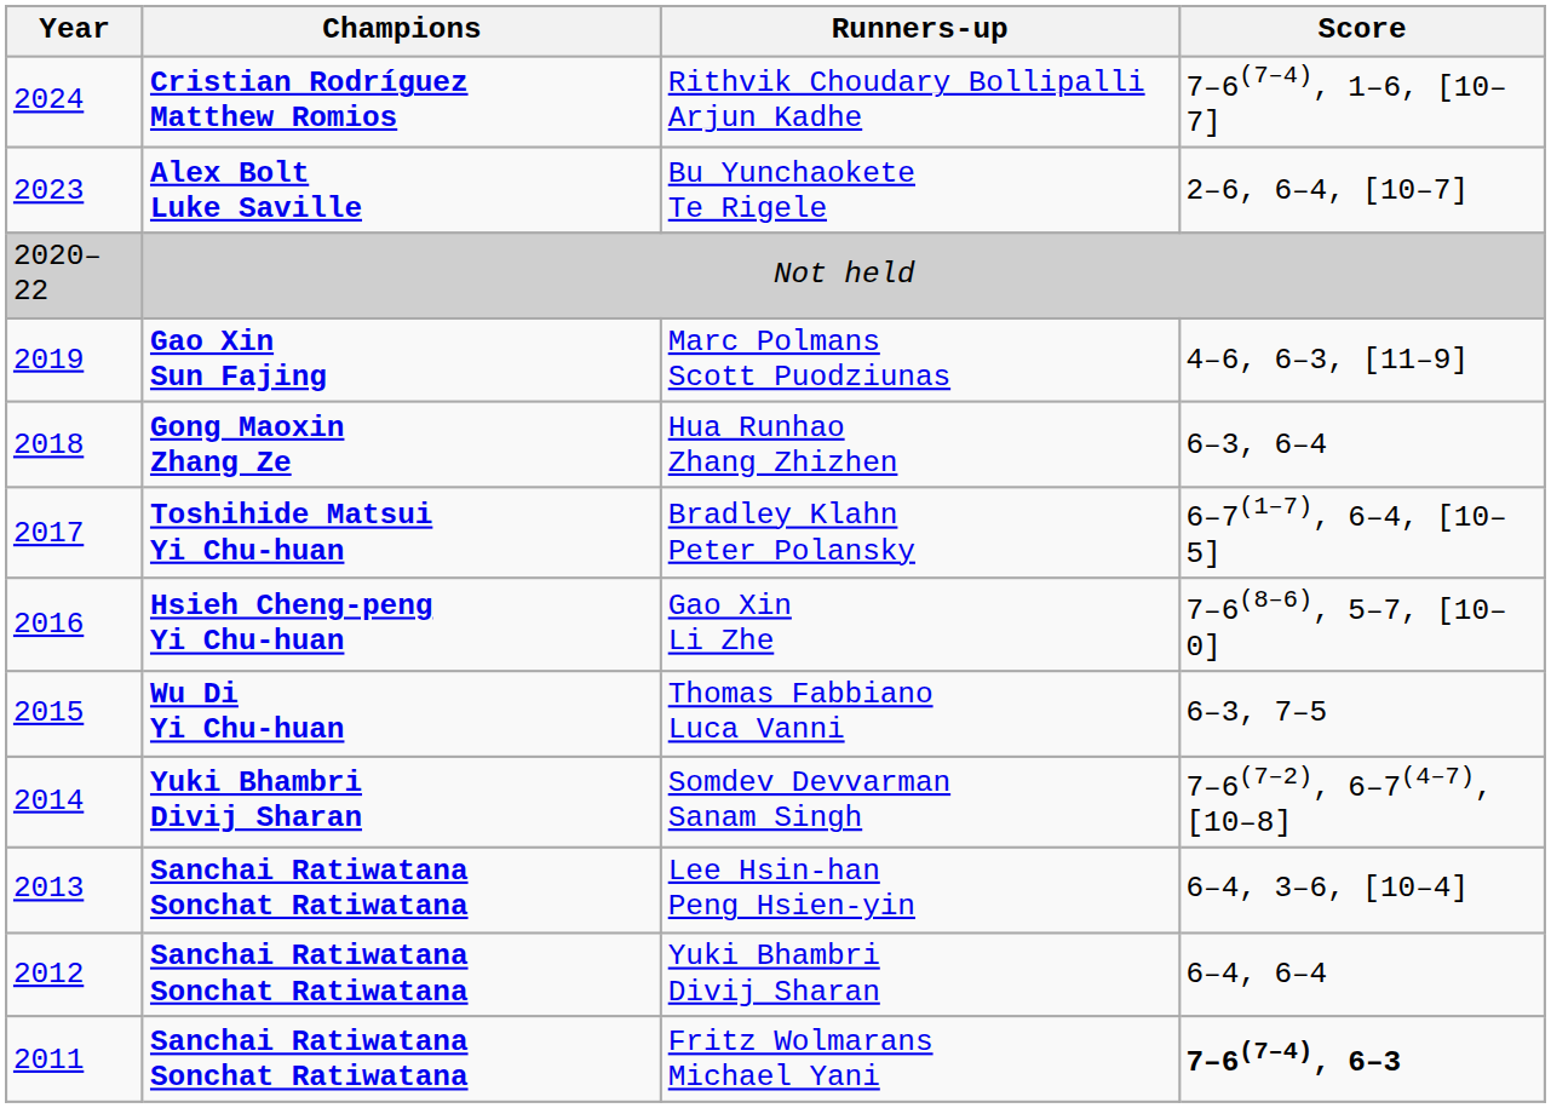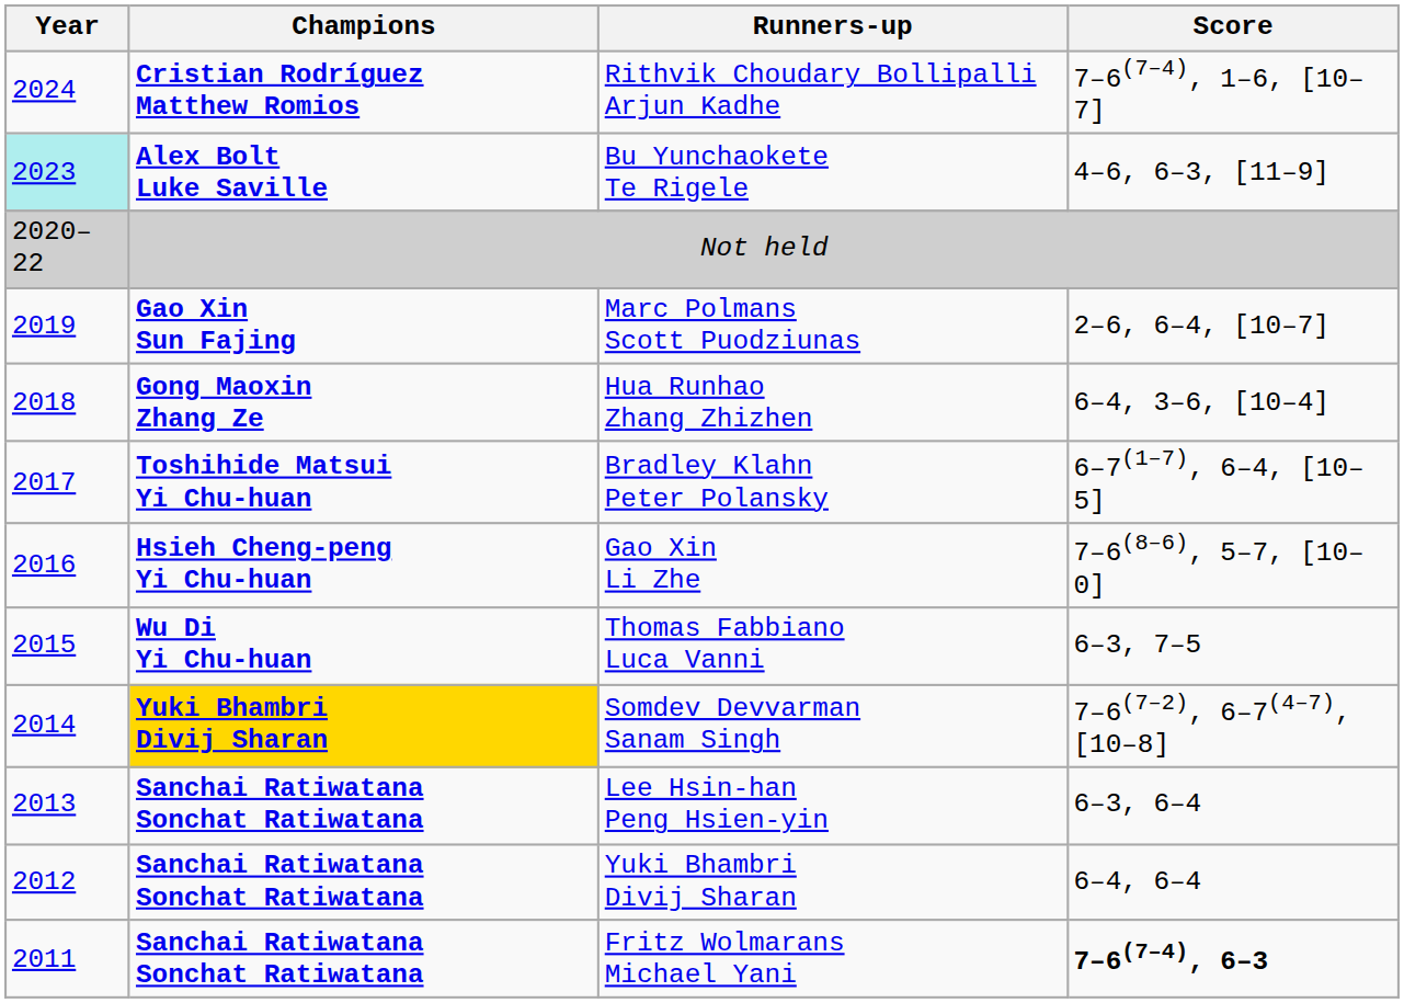Bu Yunchaokete Te Rigele | Year: no background -> paleturquoise background
Bu Yunchaokete Te Rigele | Score: 2–6, 6–4, [10–7] -> 4–6, 6–3, [11–9]
Marc Polmans Scott Puodziunas | Score: 4–6, 6–3, [11–9] -> 2–6, 6–4, [10–7]
Hua Runhao Zhang Zhizhen | Score: 6–3, 6–4 -> 6–4, 3–6, [10–4]
Somdev Devvarman Sanam Singh | Champions: no background -> gold background
Lee Hsin-han Peng Hsien-yin | Score: 6–4, 3–6, [10–4] -> 6–3, 6–4
